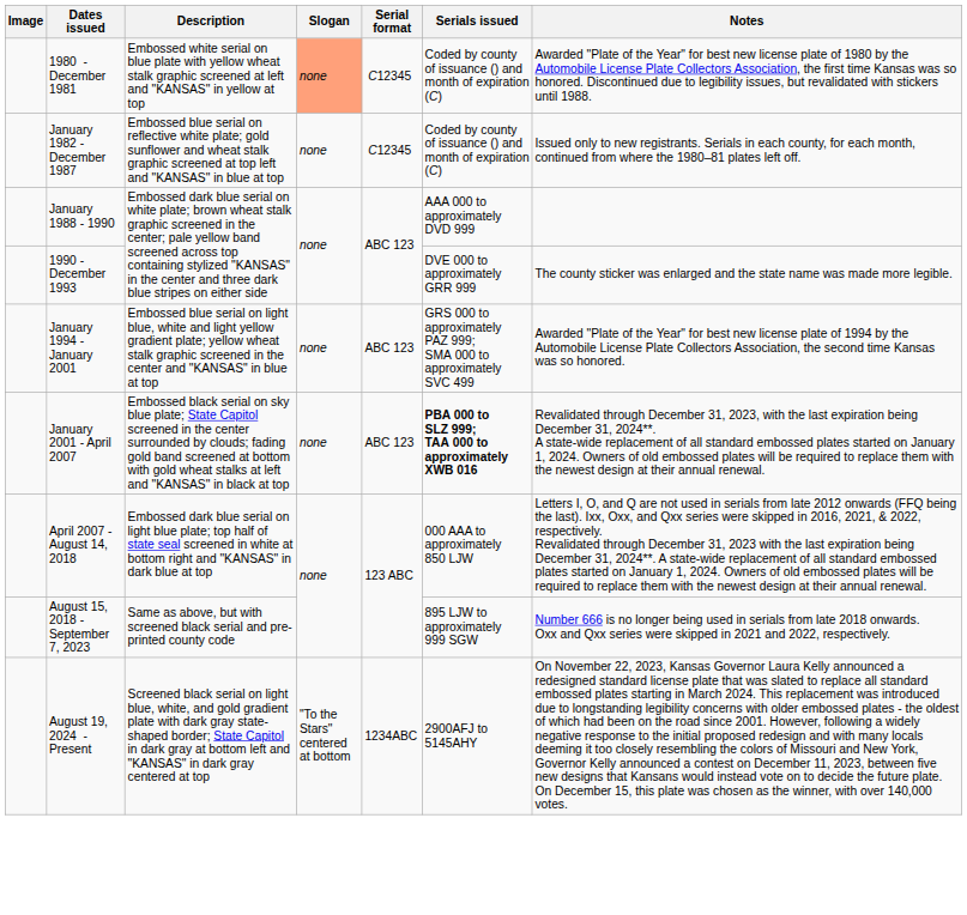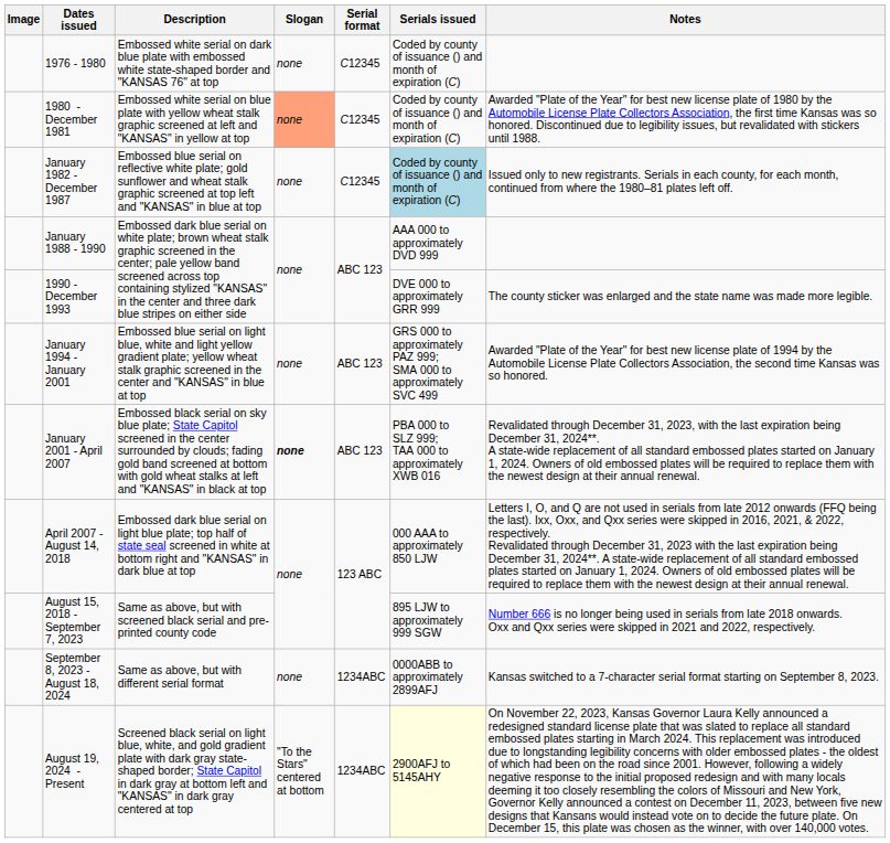+ row: 1976 - 1980 | Embossed white serial on dark blue plate with embossed white state-shaped border and "KANSAS 76" at top | none | C12345 | Coded by county of issuance () and month of expiration (C)
January 1982 - December 1987 | Serials issued: no background -> lightblue background
January 2001 - April 2007 | Slogan: normal -> bold
January 2001 - April 2007 | Serials issued: bold -> normal
+ row: September 8, 2023 - August 18, 2024 | Same as above, but with different serial format | none | 1234ABC | 0000ABB to approximately 2899AFJ | Kansas switched to a 7-character serial format starting on September 8, 2023.
August 19, 2024 - Present | Serials issued: no background -> lightyellow background
